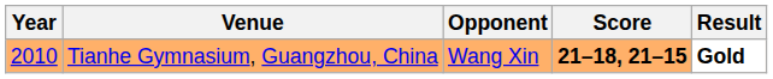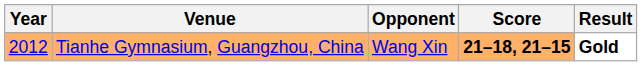Tianhe Gymnasium, Guangzhou, China | Year: 2010 -> 2012
